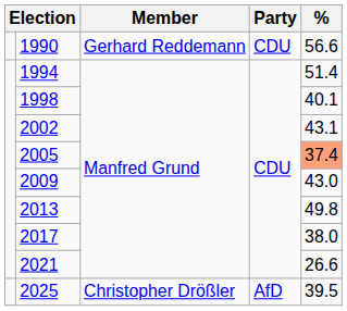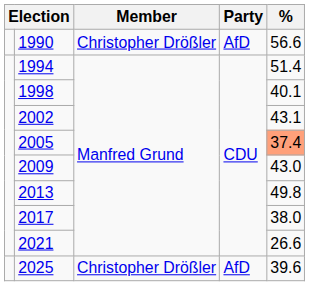1990 | Member: Gerhard Reddemann -> Christopher Drößler
1990 | Party: CDU -> AfD
2025 | %: 39.5 -> 39.6
